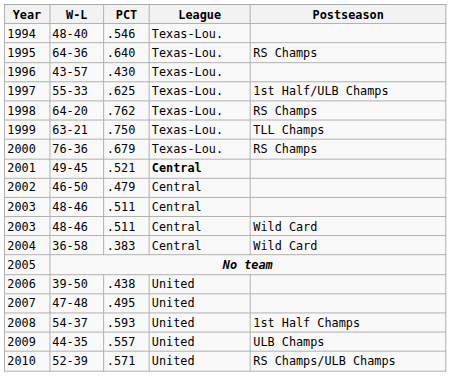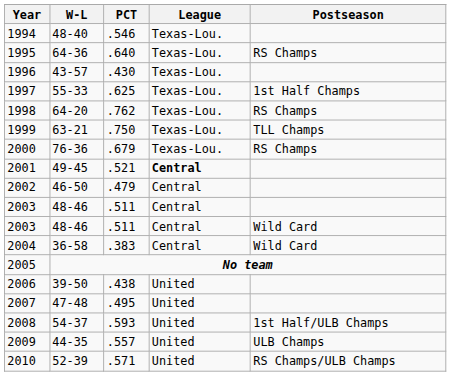1997 | Postseason: 1st Half/ULB Champs -> 1st Half Champs
2008 | Postseason: 1st Half Champs -> 1st Half/ULB Champs
